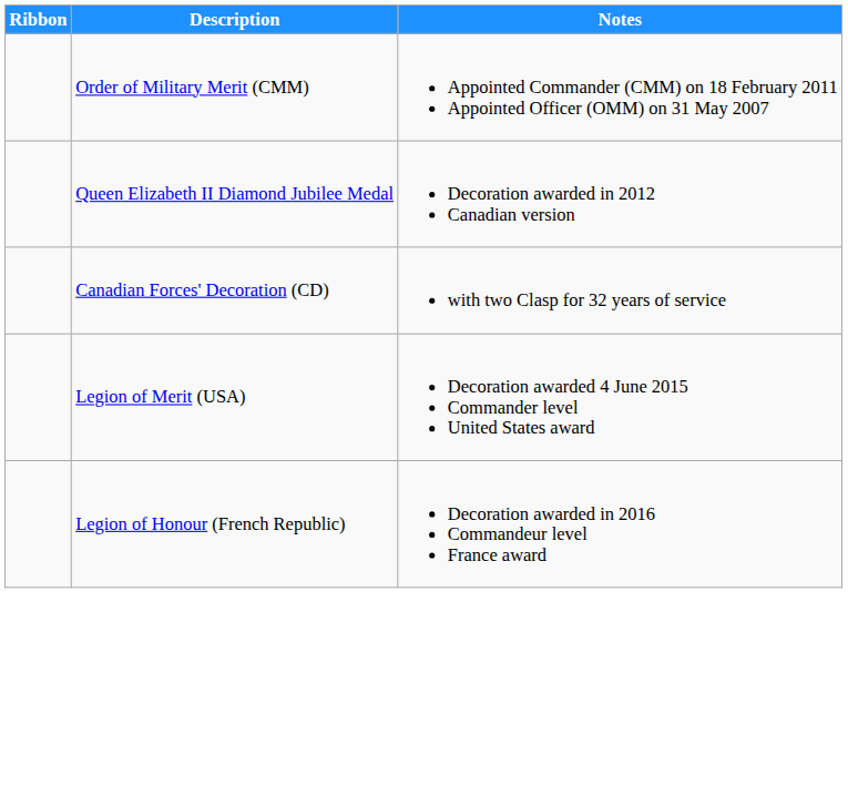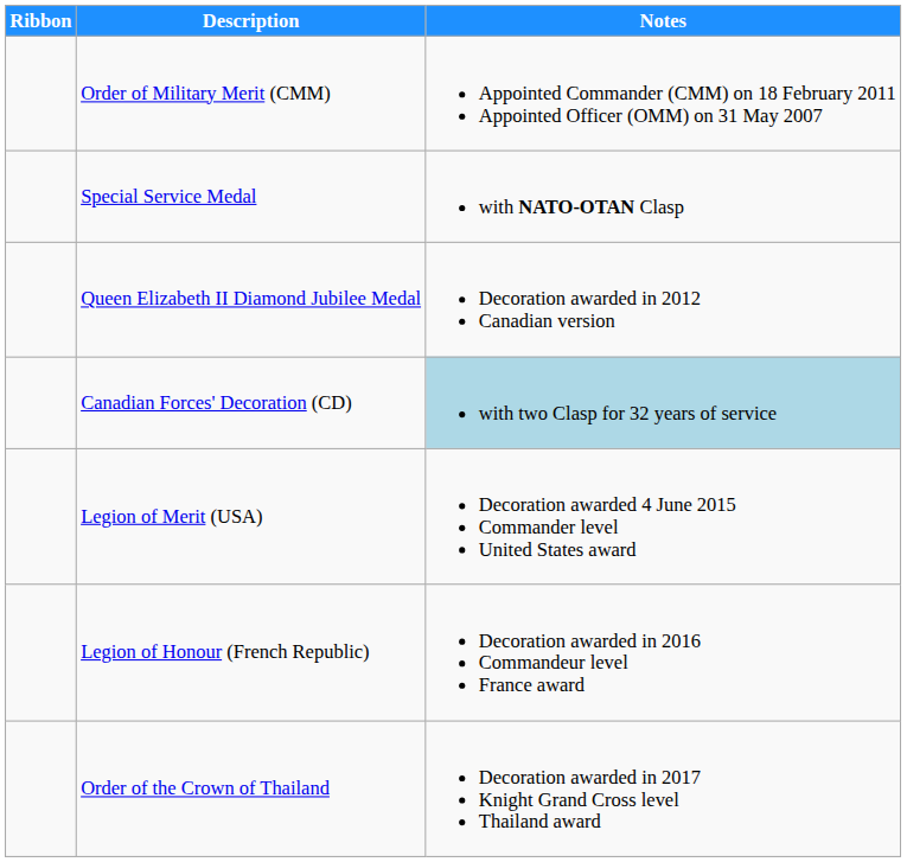+ row: Special Service Medal | with NATO-OTAN Clasp
Canadian Forces' Decoration (CD) | Notes: no background -> lightblue background
+ row: Order of the Crown of Thailand | Decoration awarded in 2017 Knight Grand Cross level Thailand award
